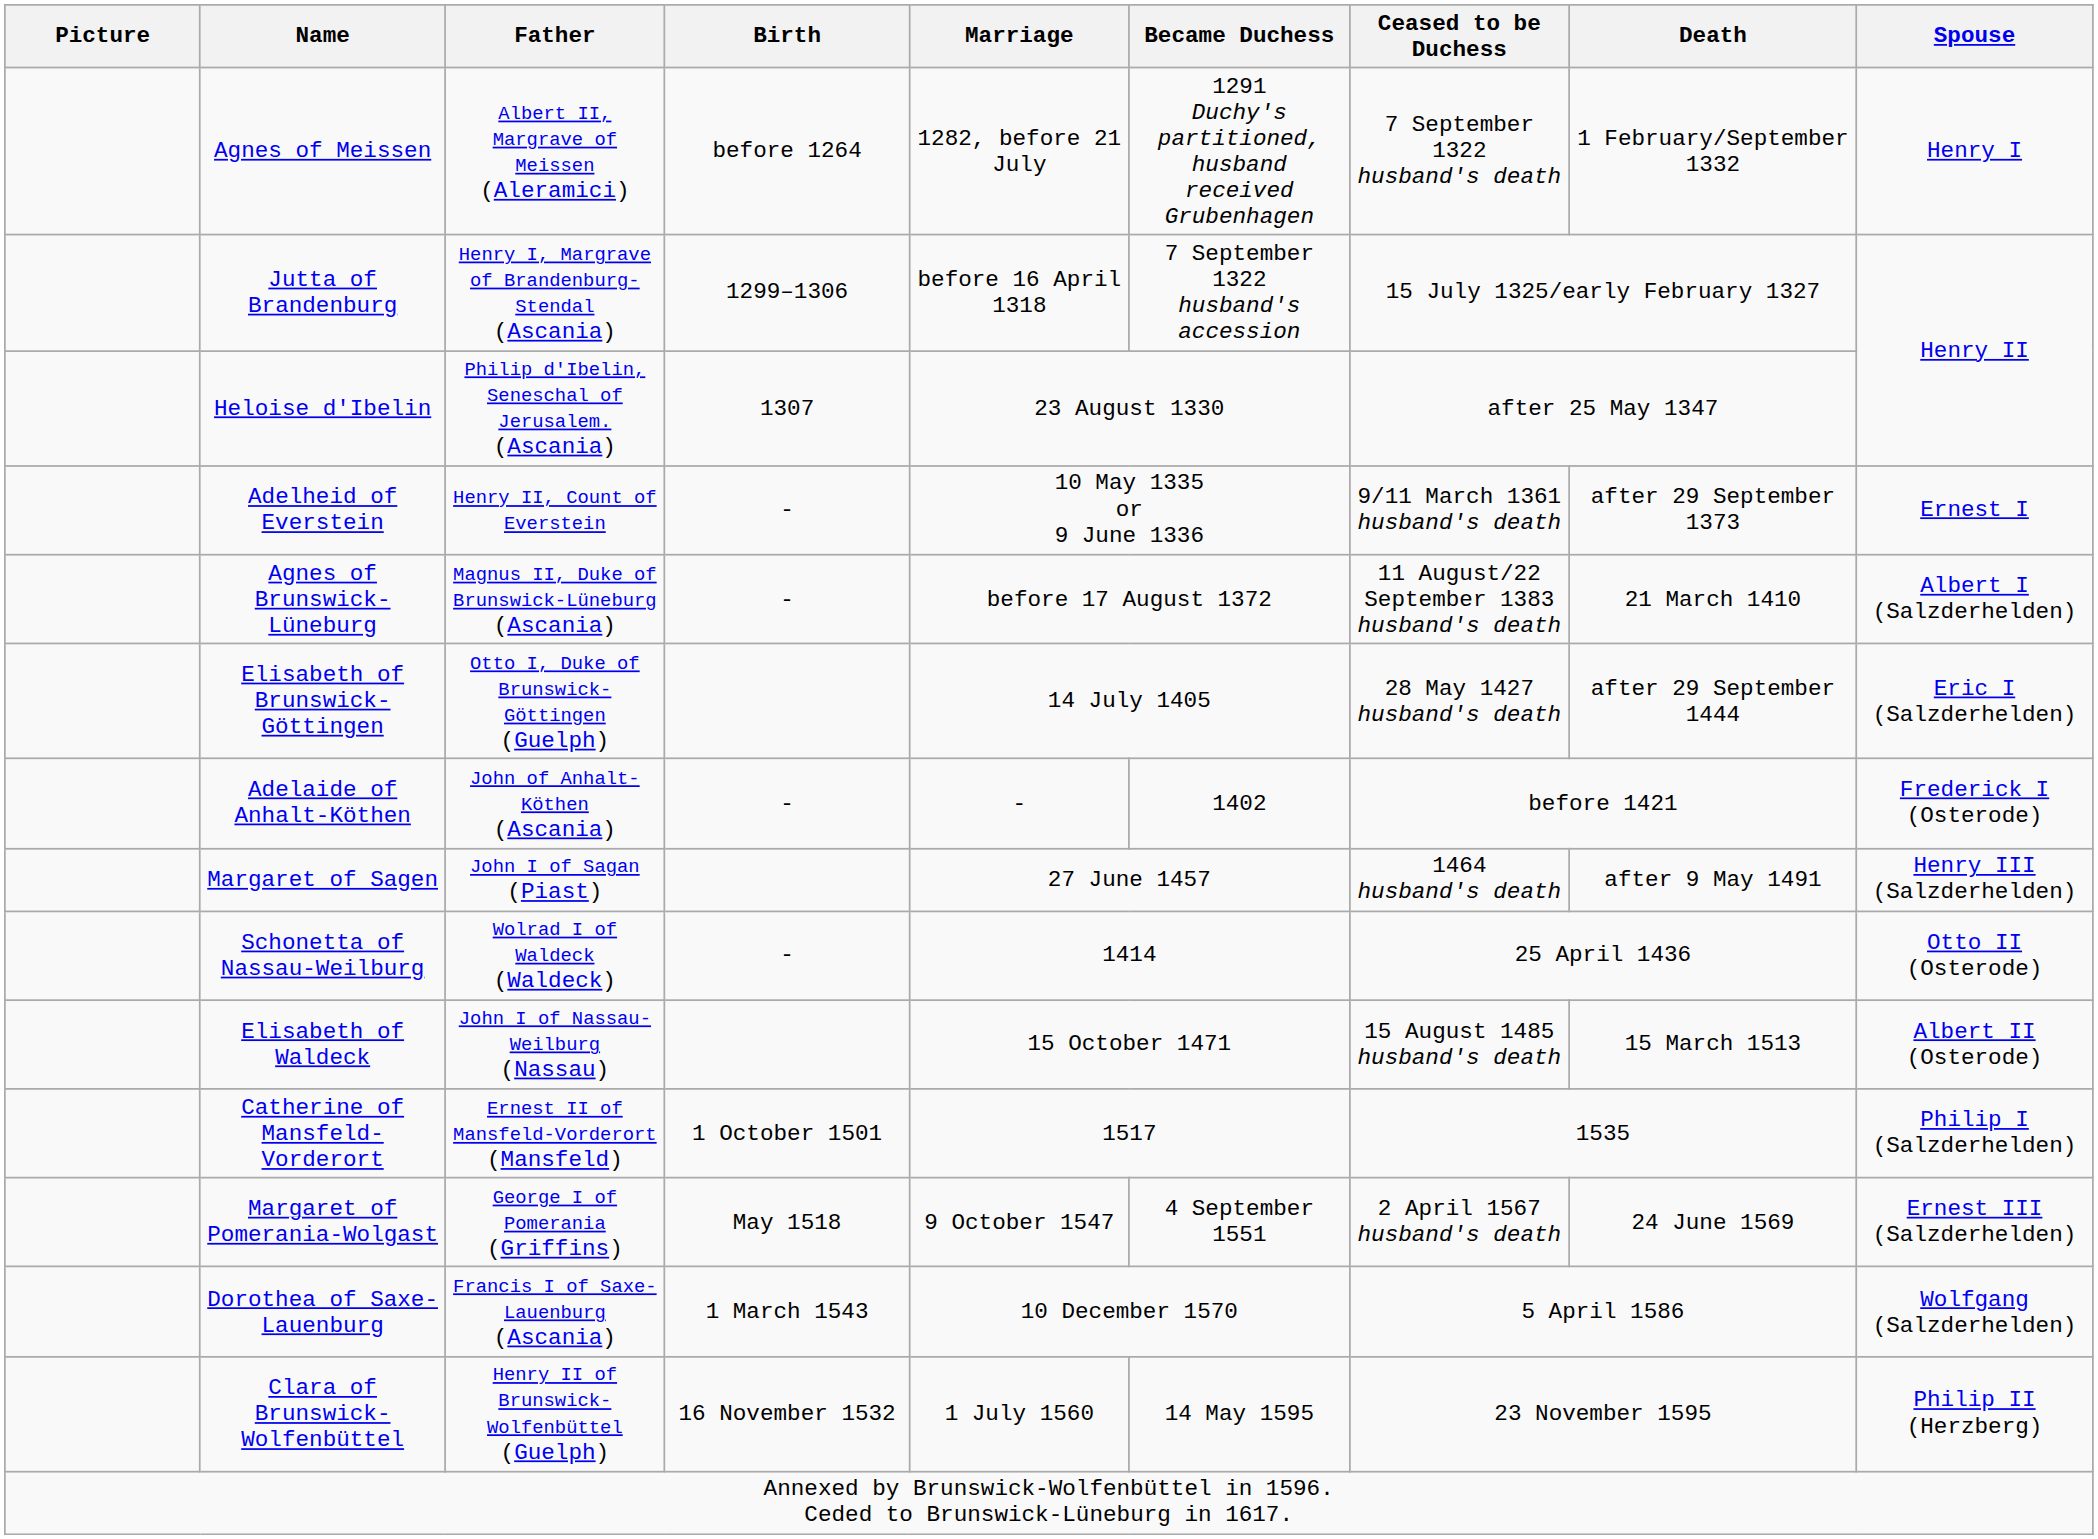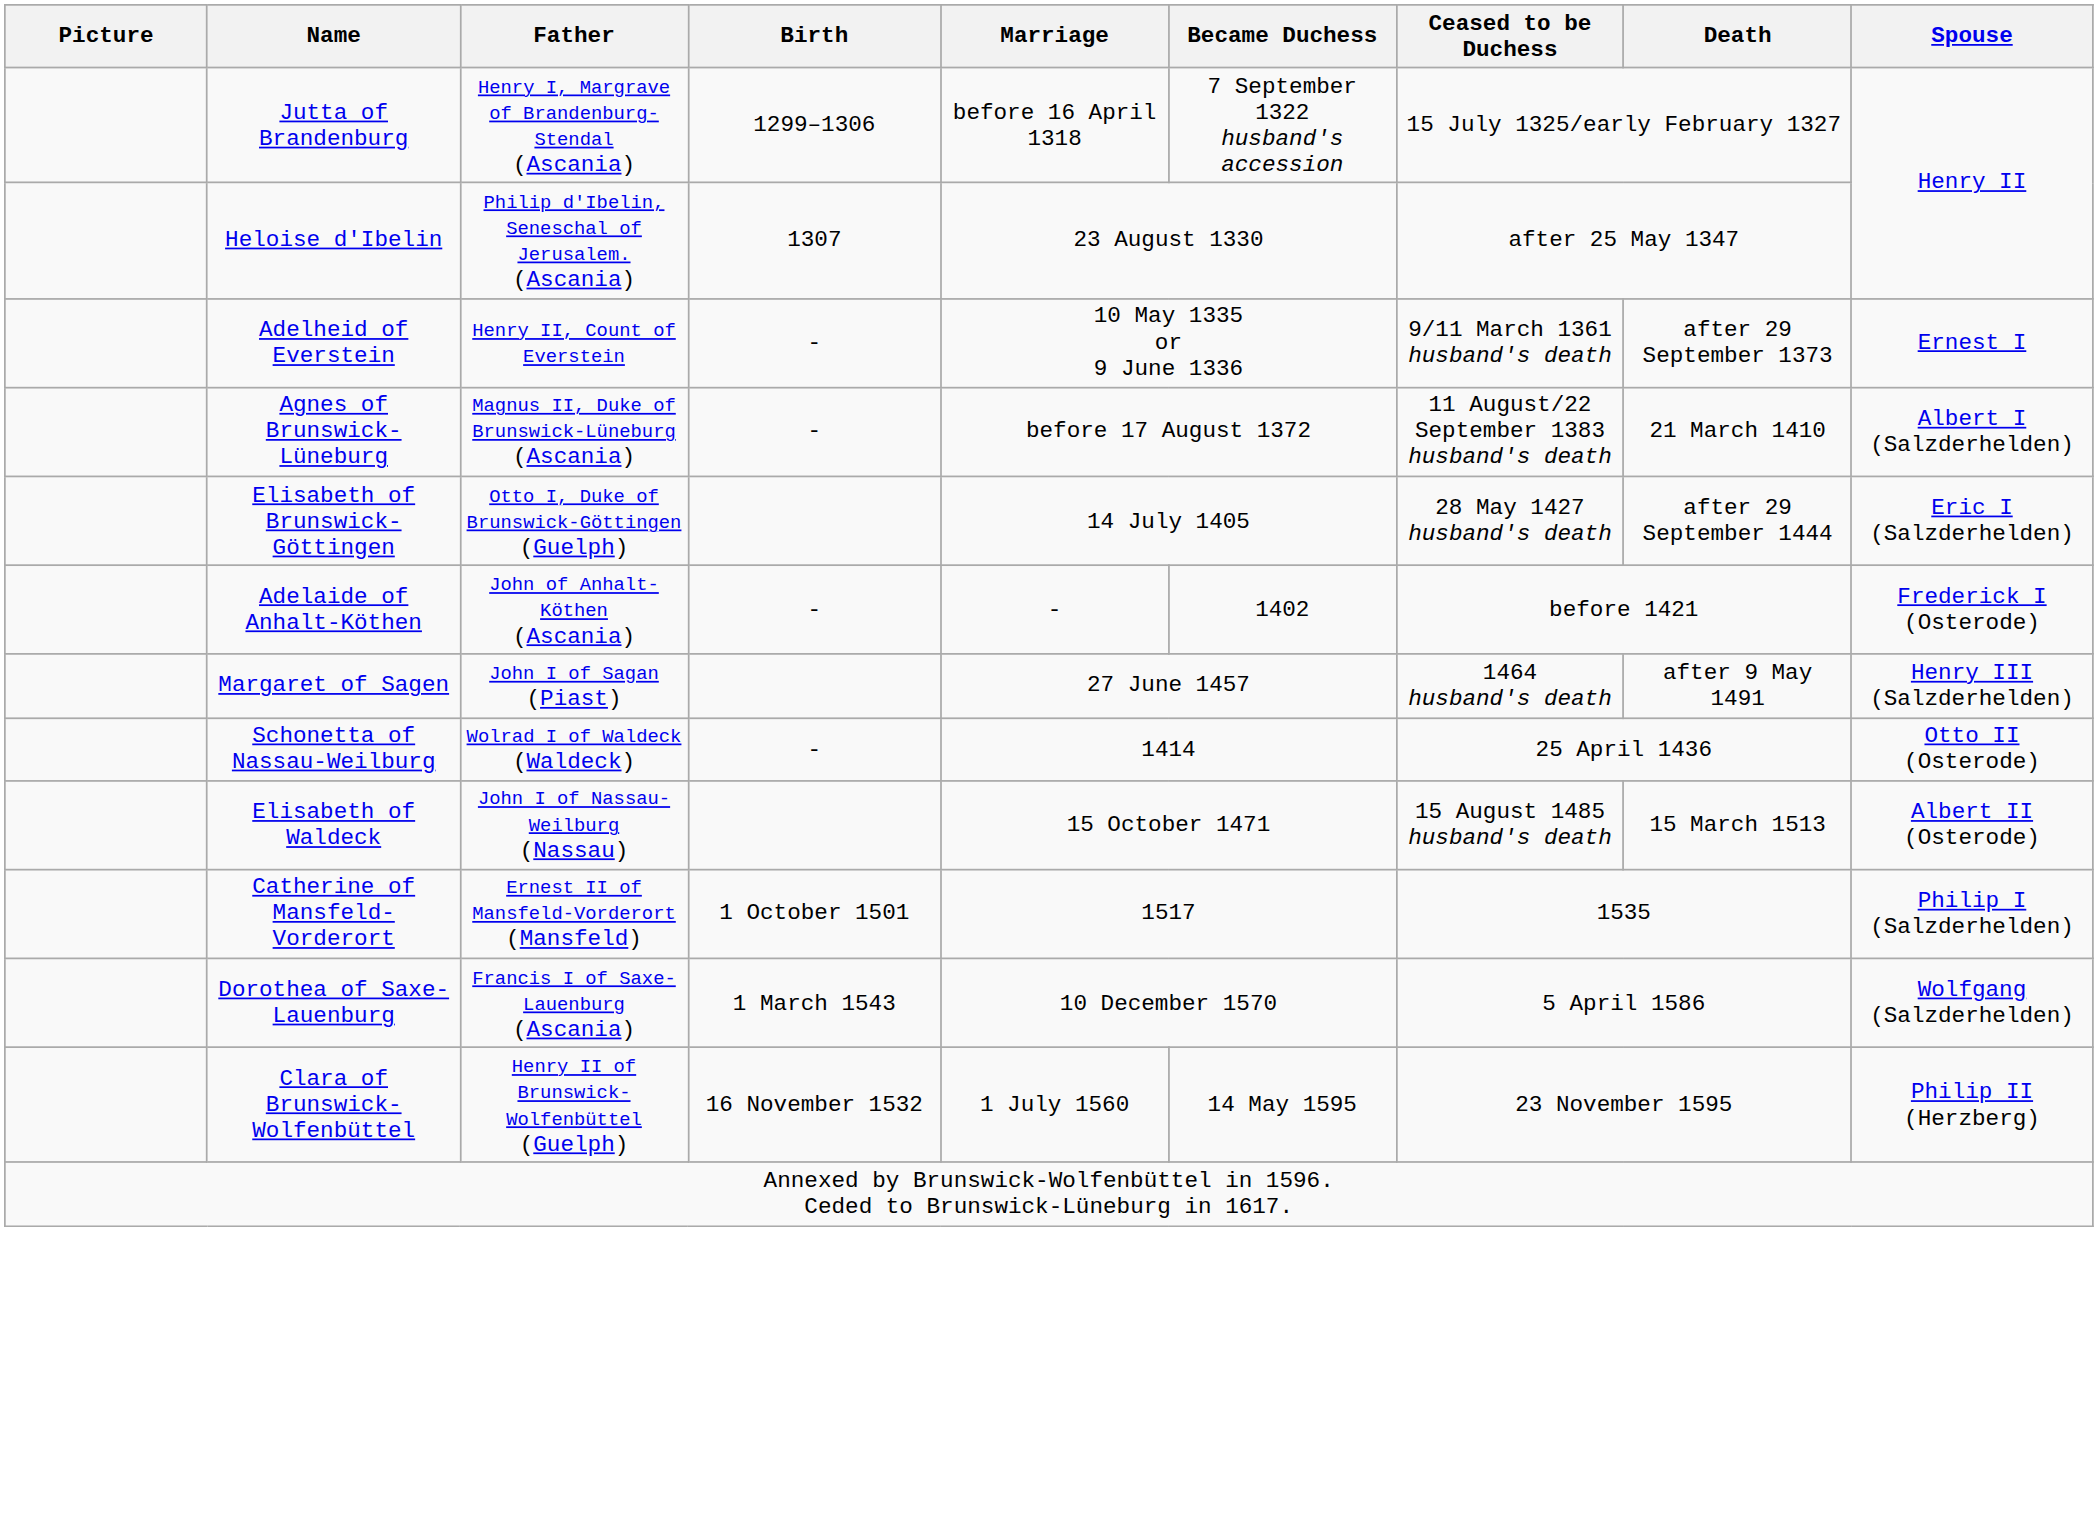- row: Agnes of Meissen | Albert II, Margrave of Meissen (Aleramici) | before 1264 | 1282, before 21 July | 1291 Duchy's partitioned, husband received Grubenhagen | 7 September 1322 husband's death | 1 February/September 1332 | Henry I
- row: Margaret of Pomerania-Wolgast | George I of Pomerania (Griffins) | May 1518 | 9 October 1547 | 4 September 1551 | 2 April 1567 husband's death | 24 June 1569 | Ernest III (Salzderhelden)
